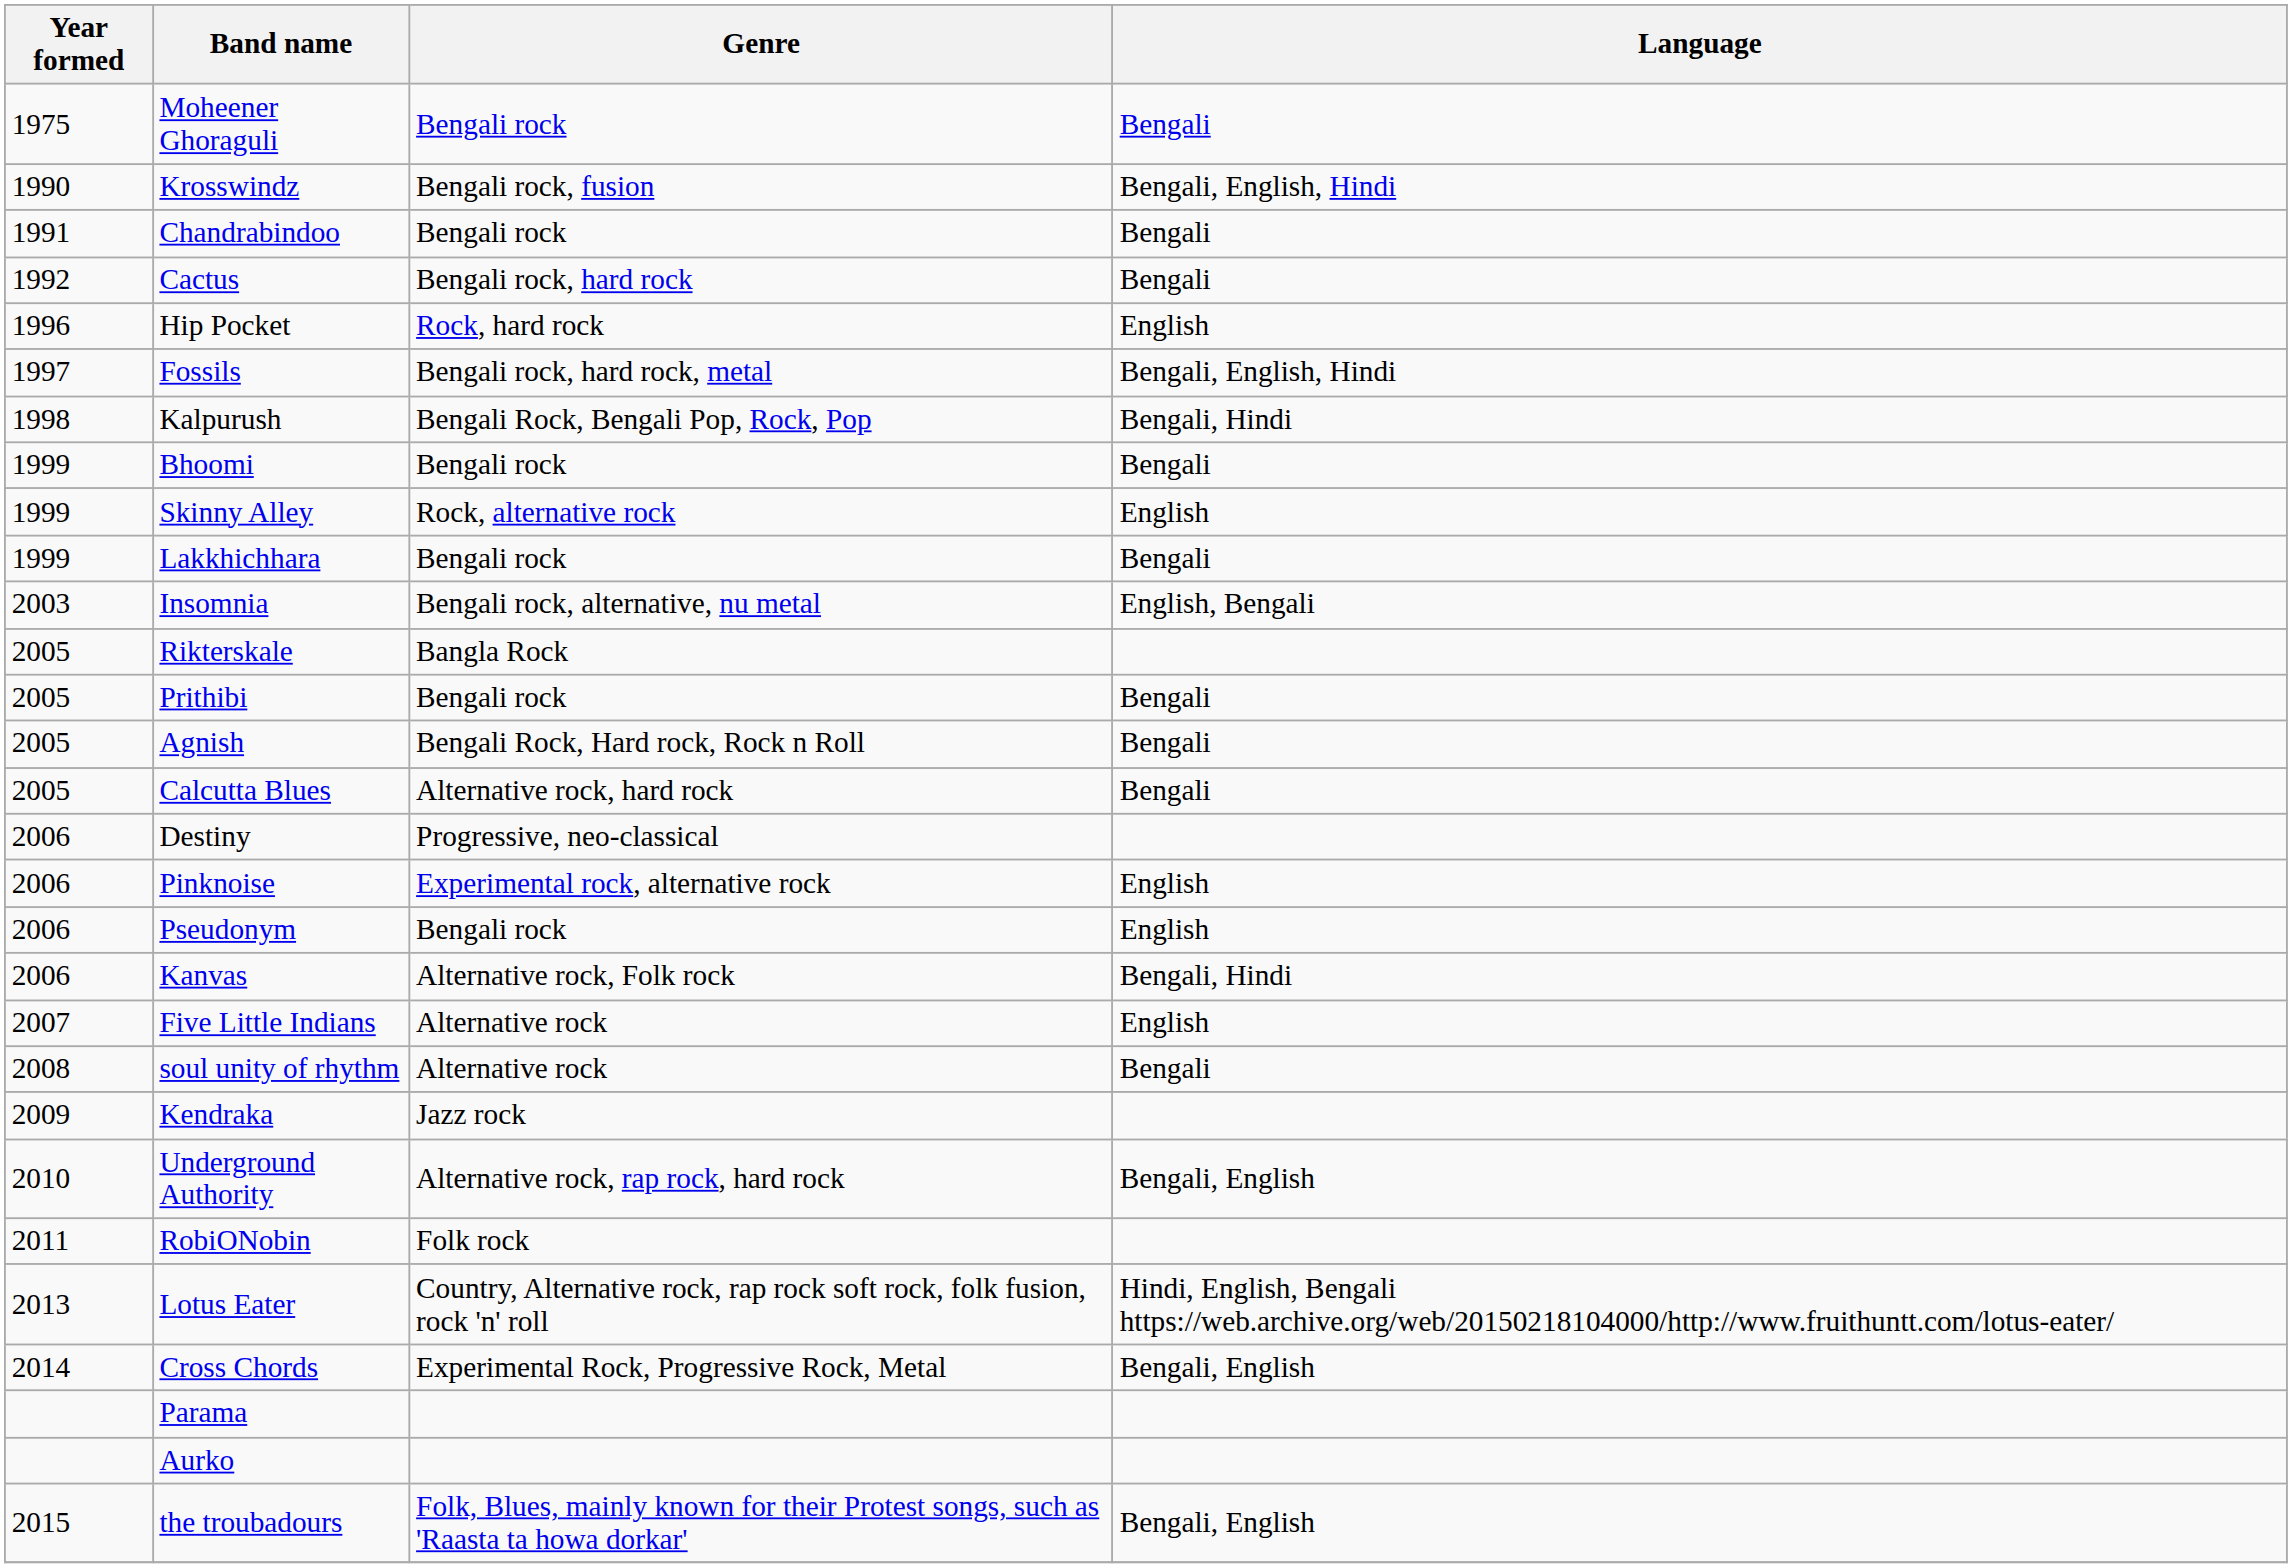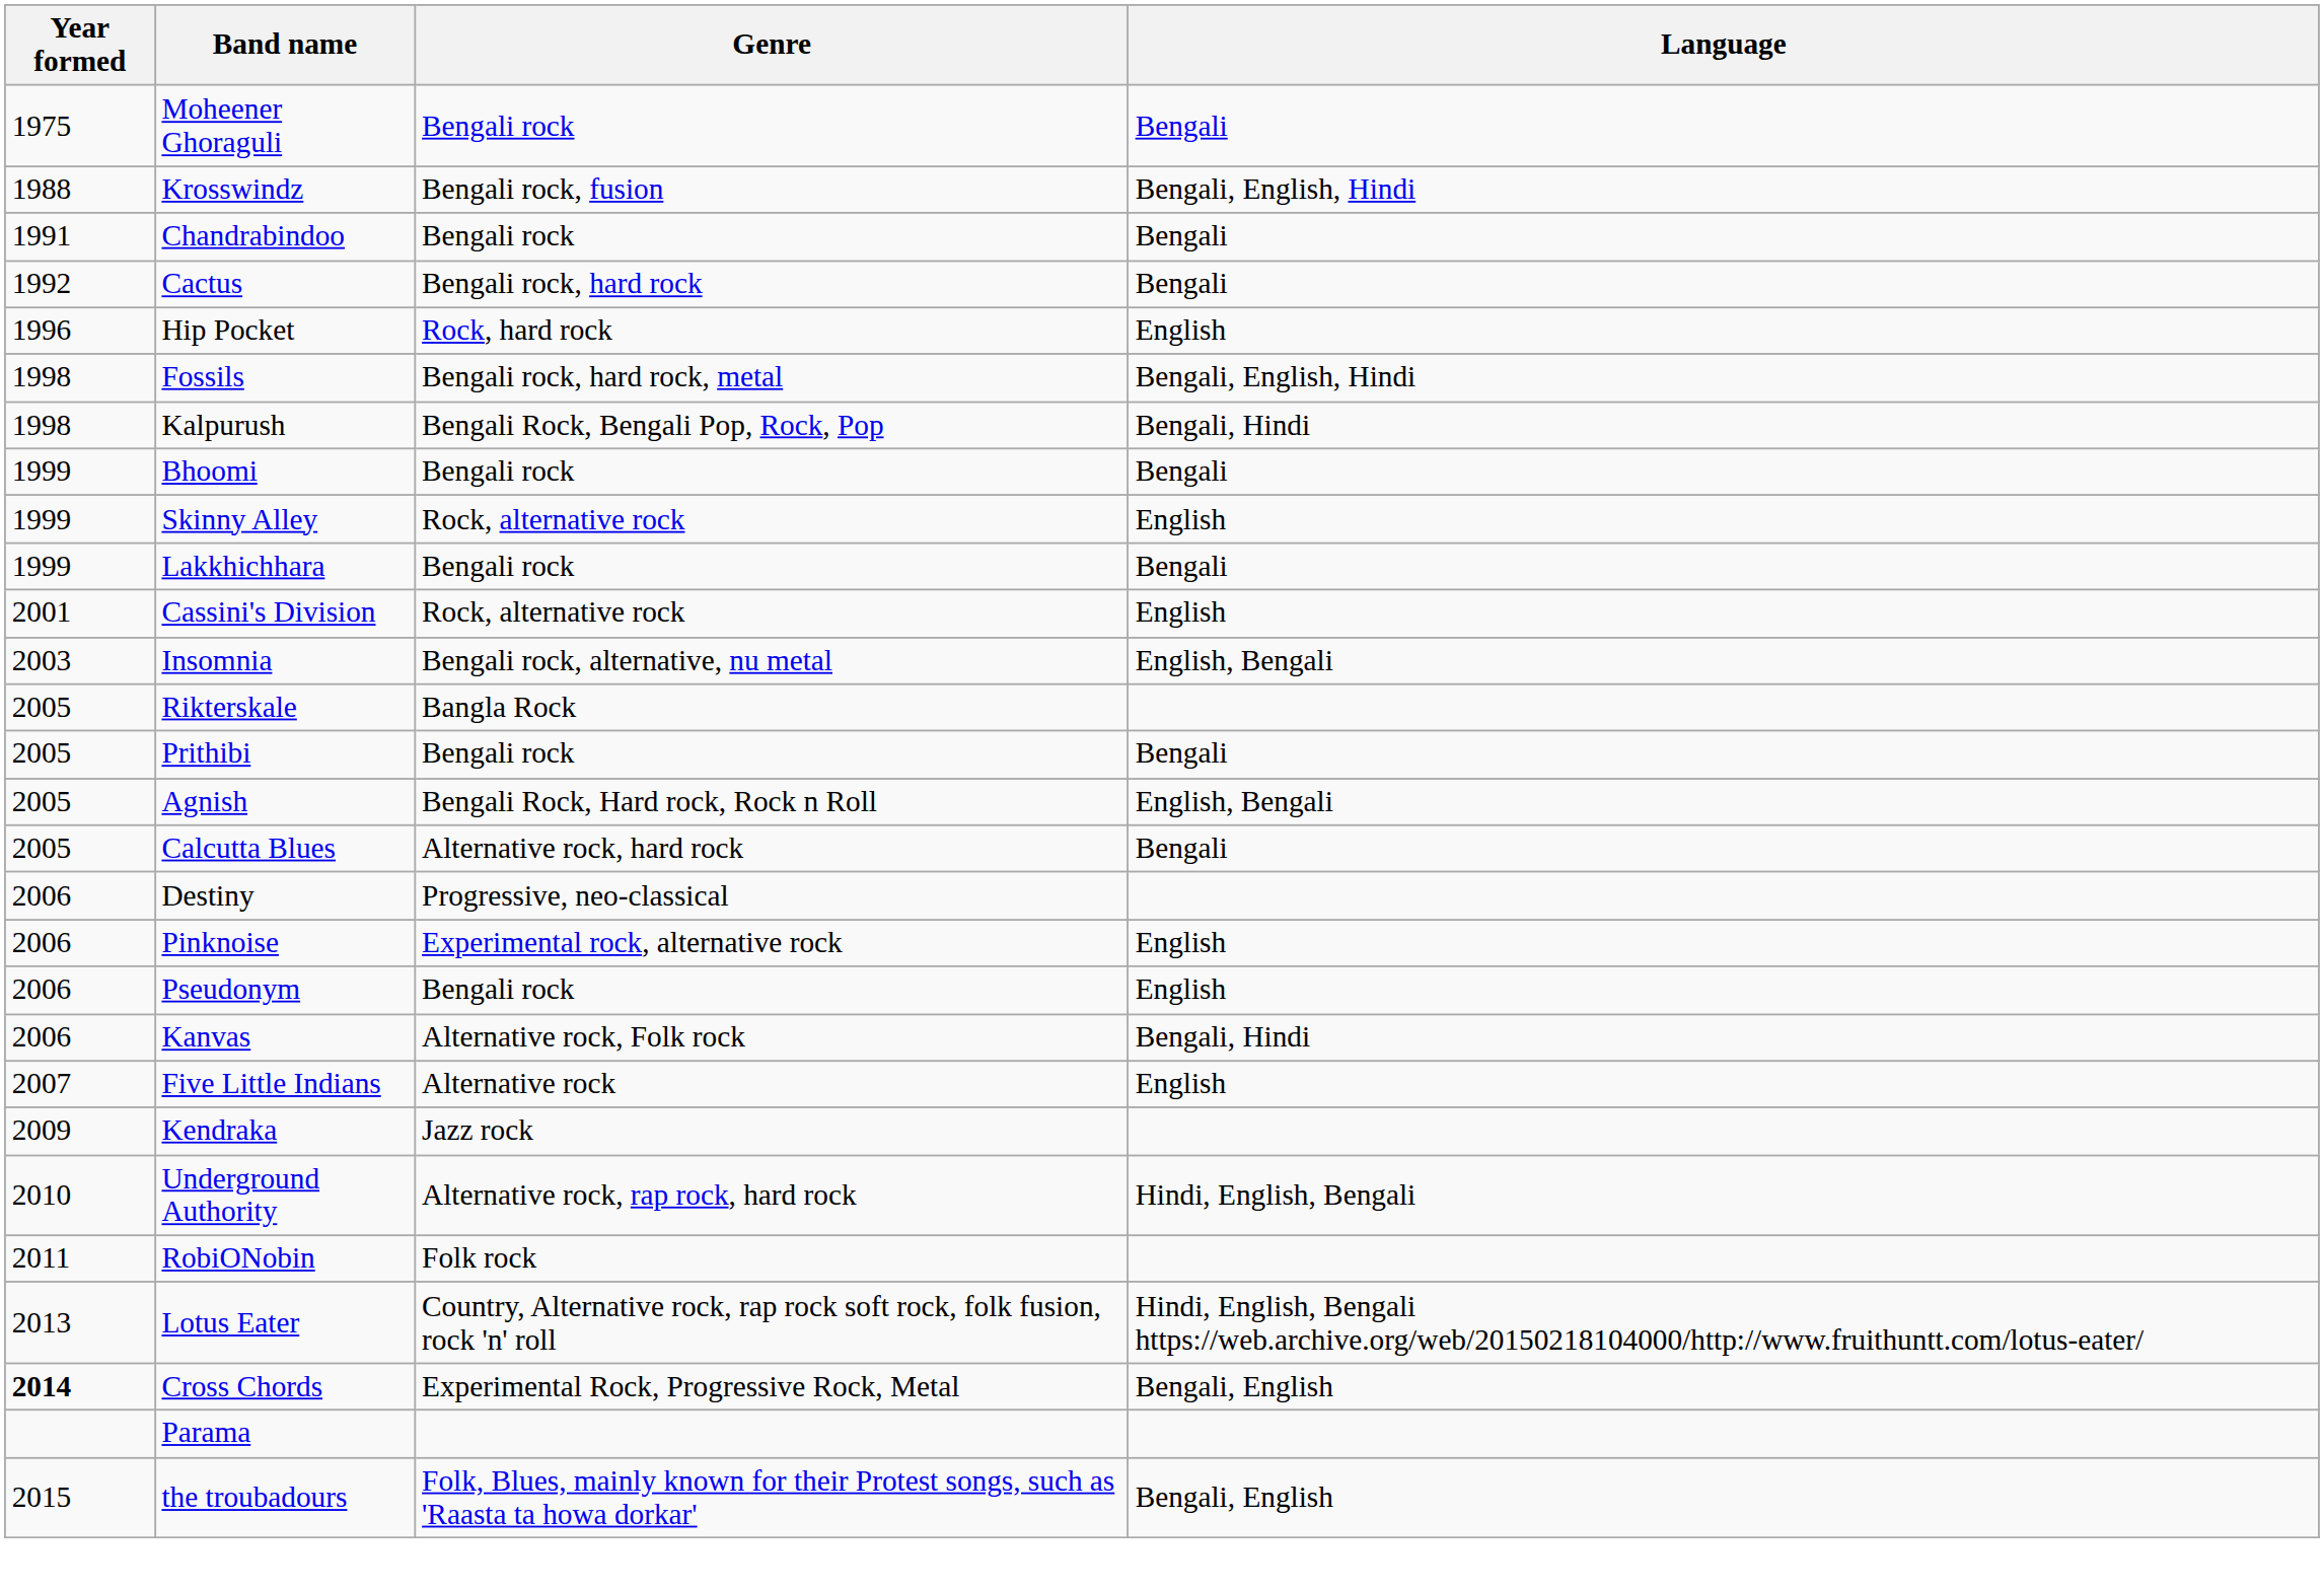Krosswindz | Year formed: 1990 -> 1988
Fossils | Year formed: 1997 -> 1998
+ row: 2001 | Cassini's Division | Rock, alternative rock | English
Agnish | Language: Bengali -> English, Bengali
- row: 2008 | soul unity of rhythm | Alternative rock | Bengali
Underground Authority | Language: Bengali, English -> Hindi, English, Bengali
Cross Chords | Year formed: normal -> bold
- row: Aurko
